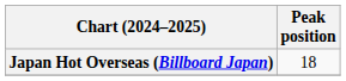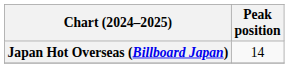Japan Hot Overseas (Billboard Japan) | Peak position: 18 -> 14
